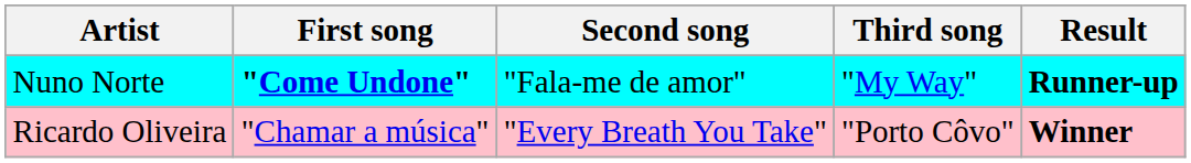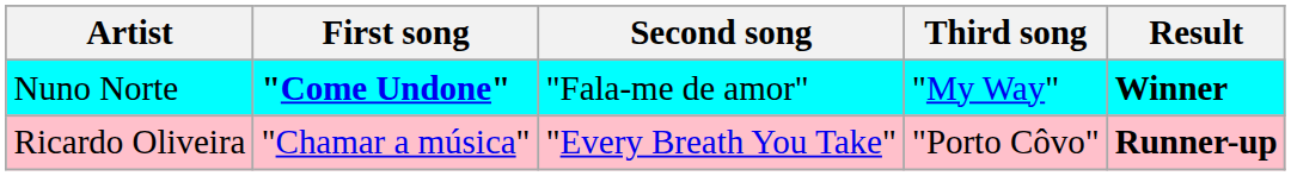Nuno Norte | Result: Runner-up -> Winner
Ricardo Oliveira | Result: Winner -> Runner-up
